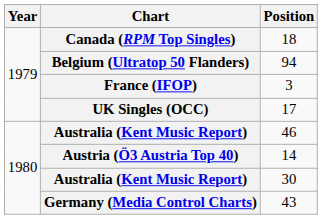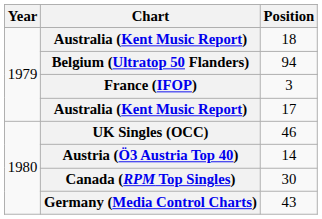18 | Chart: Canada (RPM Top Singles) -> Australia (Kent Music Report)
17 | Chart: UK Singles (OCC) -> Australia (Kent Music Report)
46 | Chart: Australia (Kent Music Report) -> UK Singles (OCC)
30 | Chart: Australia (Kent Music Report) -> Canada (RPM Top Singles)
